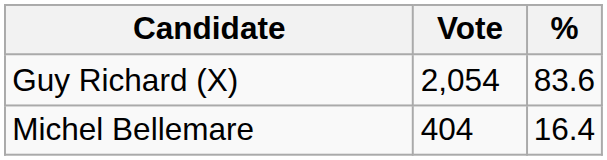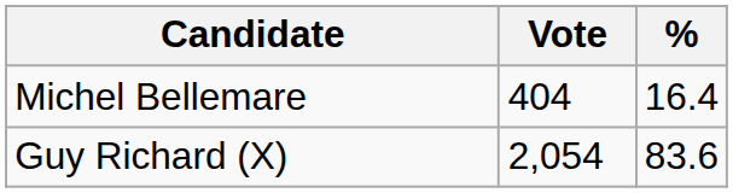rows swapped: Guy Richard (X) <-> Michel Bellemare
